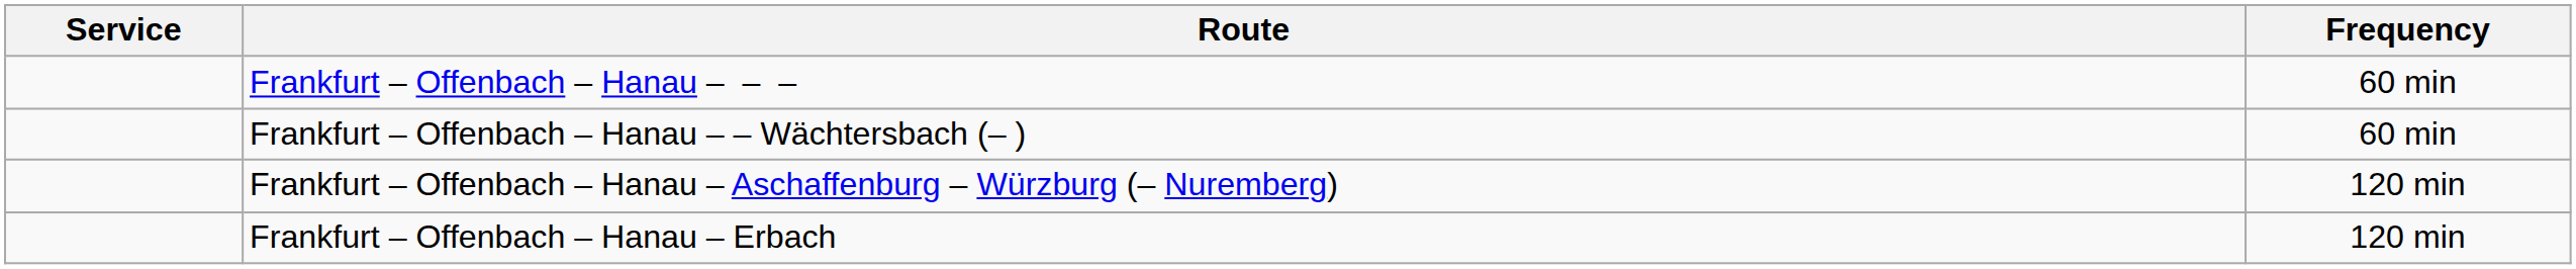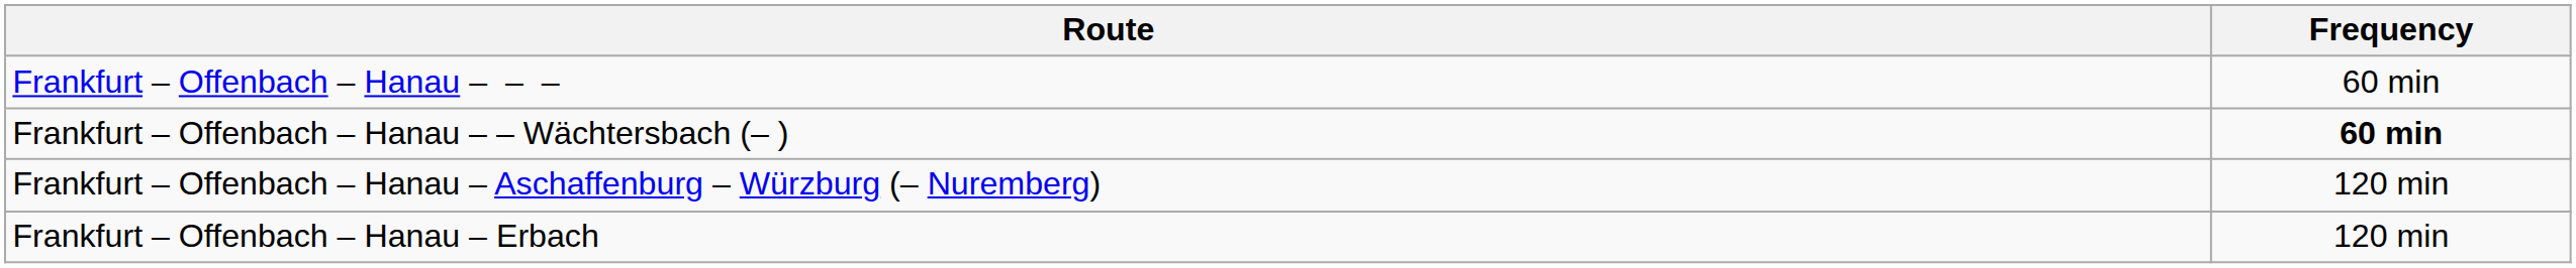- column: Service
Frankfurt – Offenbach – Hanau – – Wächtersbach (– ) | Frequency: normal -> bold
